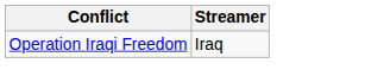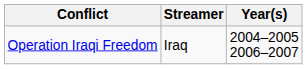+ column: Year(s) | 2004–2005 2006–2007
